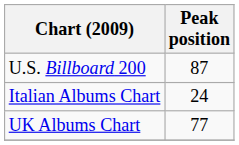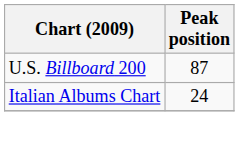- row: UK Albums Chart | 77
